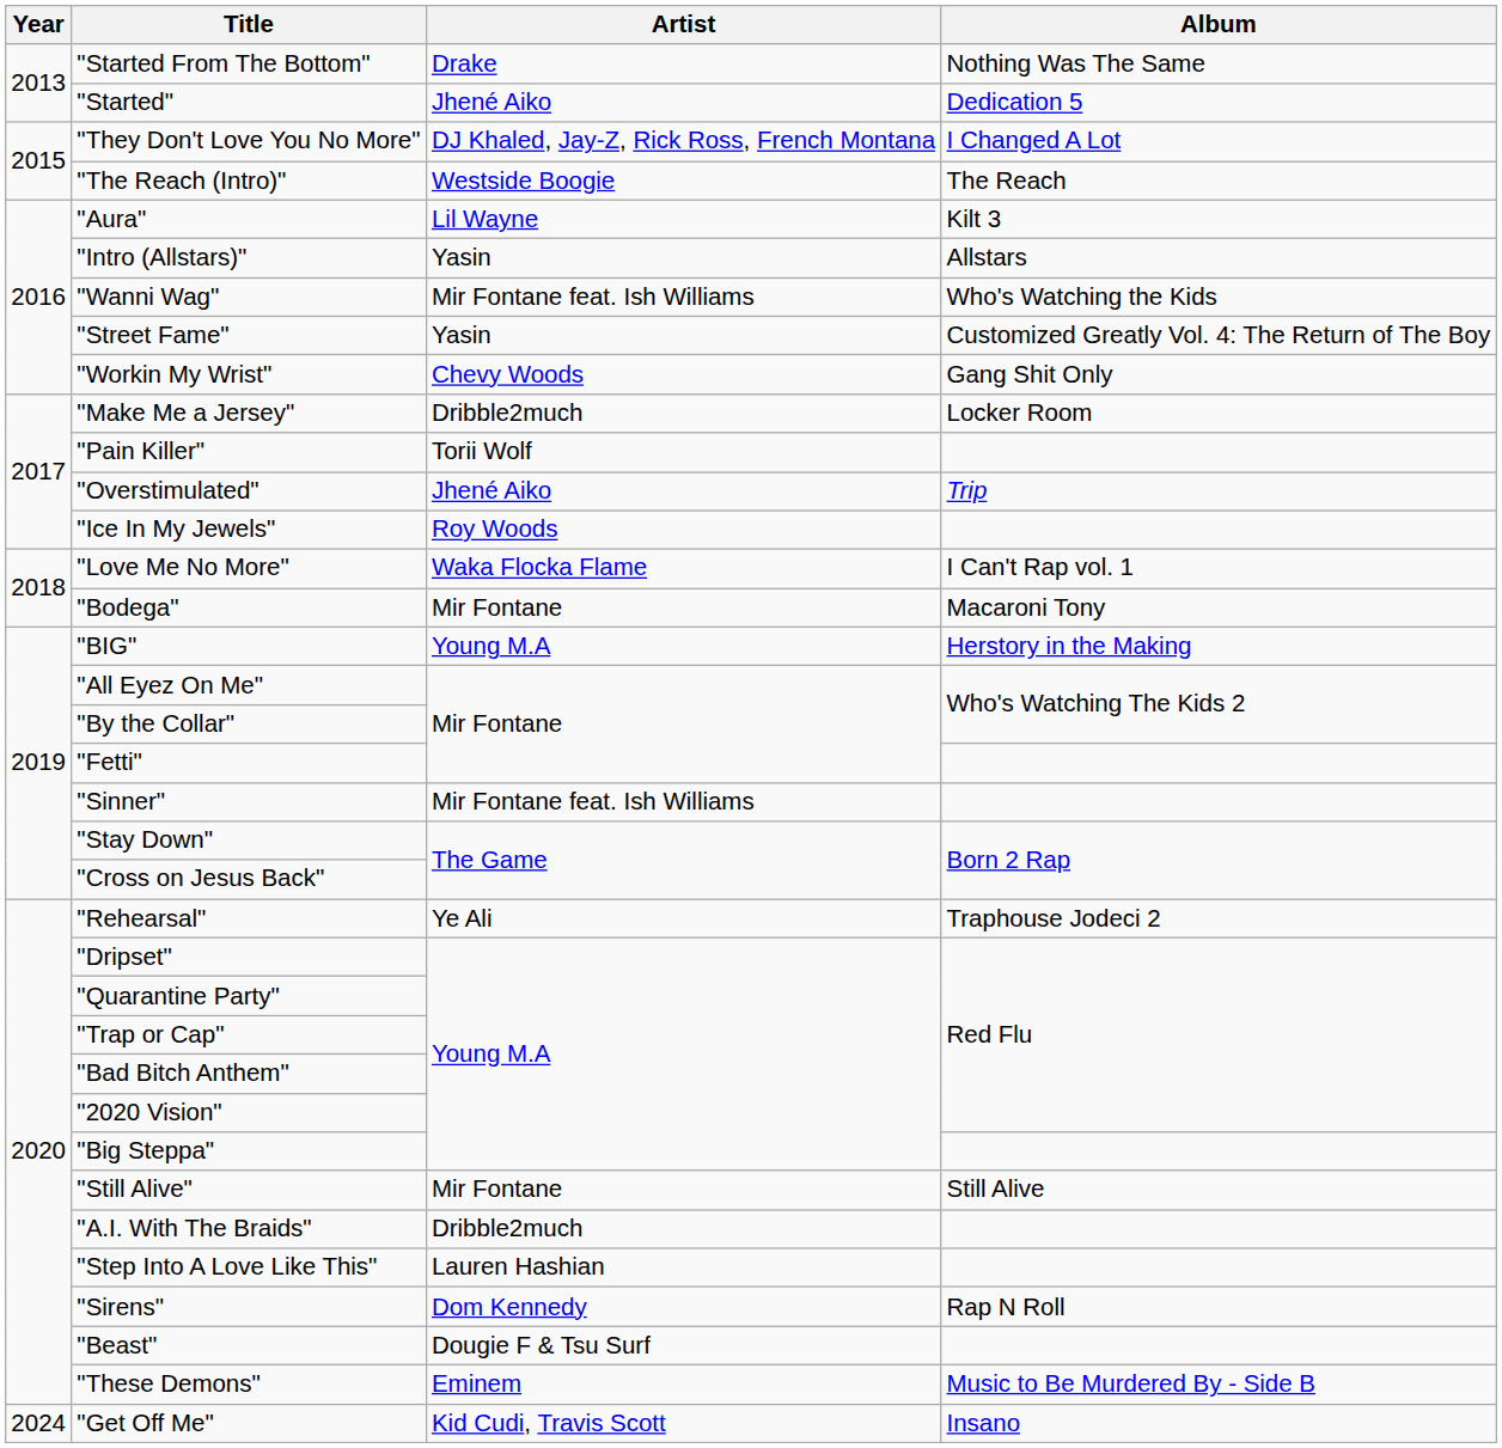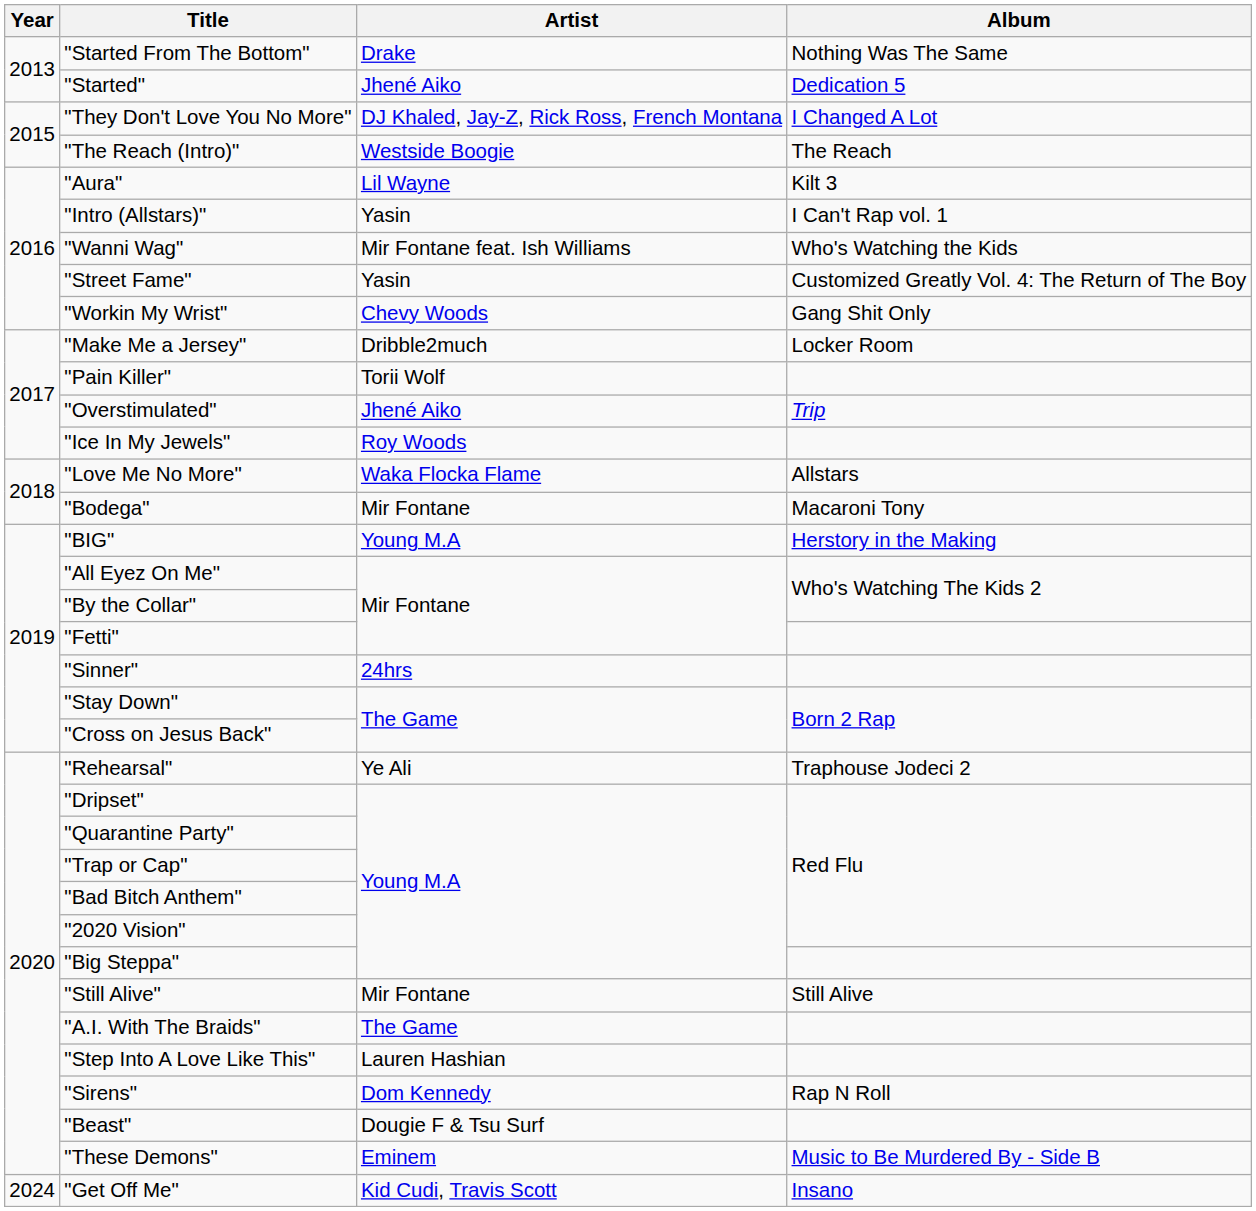"Intro (Allstars)" | Album: Allstars -> I Can't Rap vol. 1
"Love Me No More" | Album: I Can't Rap vol. 1 -> Allstars
"Sinner" | Artist: Mir Fontane feat. Ish Williams -> 24hrs
"A.I. With The Braids" | Artist: Dribble2much -> The Game
